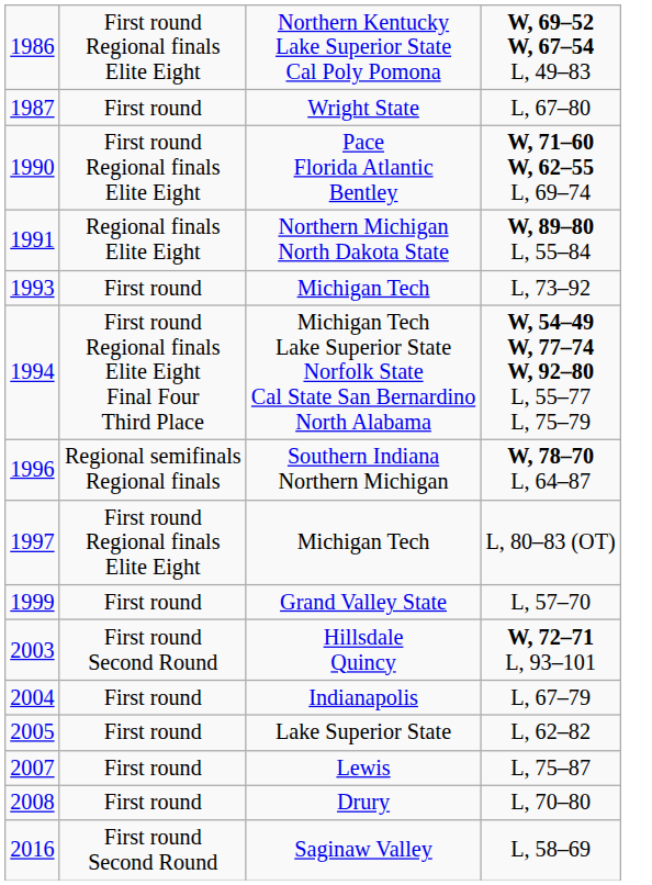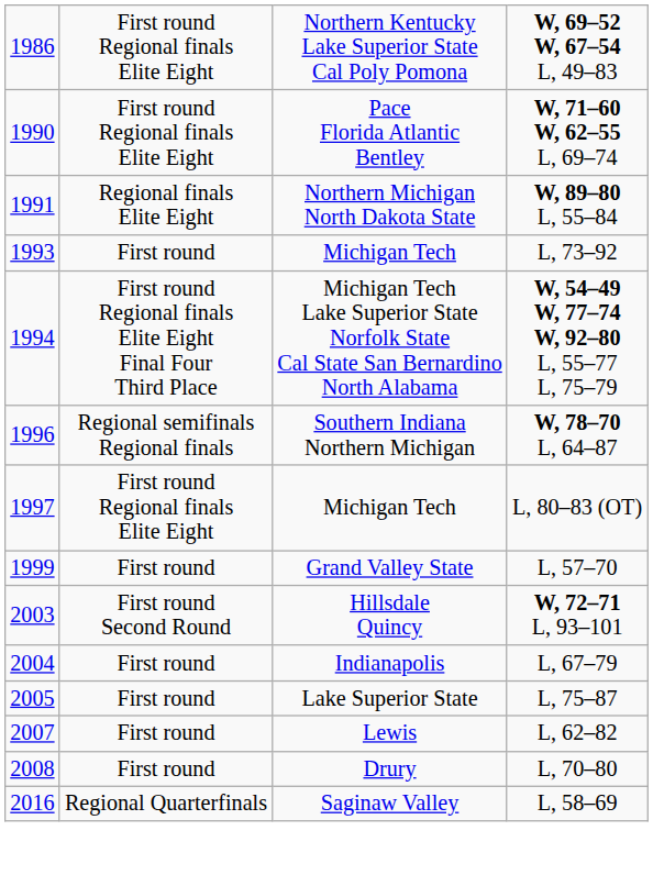- row: 1987 | First round | Wright State | L, 67–80
Lake Superior State | column 4: L, 62–82 -> L, 75–87
Lewis | column 4: L, 75–87 -> L, 62–82
Saginaw Valley | column 2: First round Second Round -> Regional Quarterfinals
